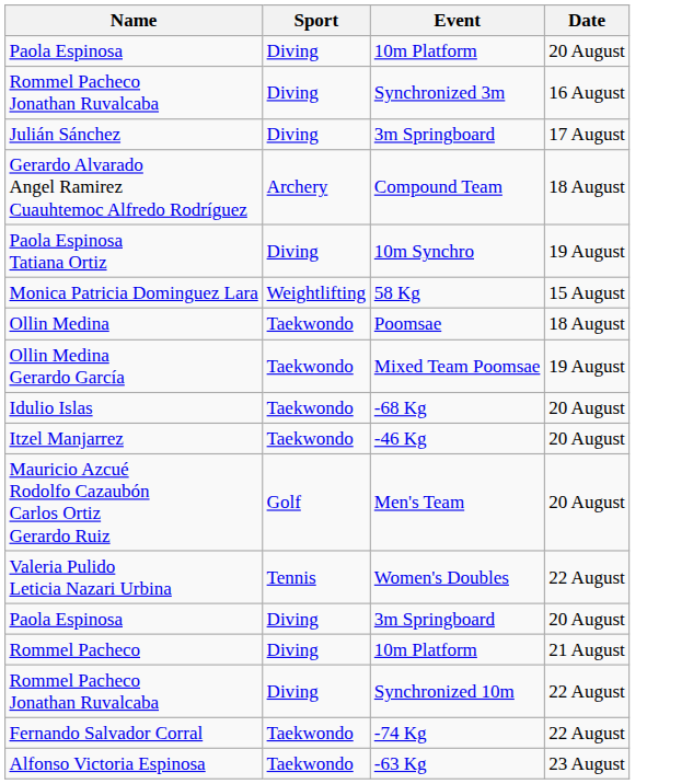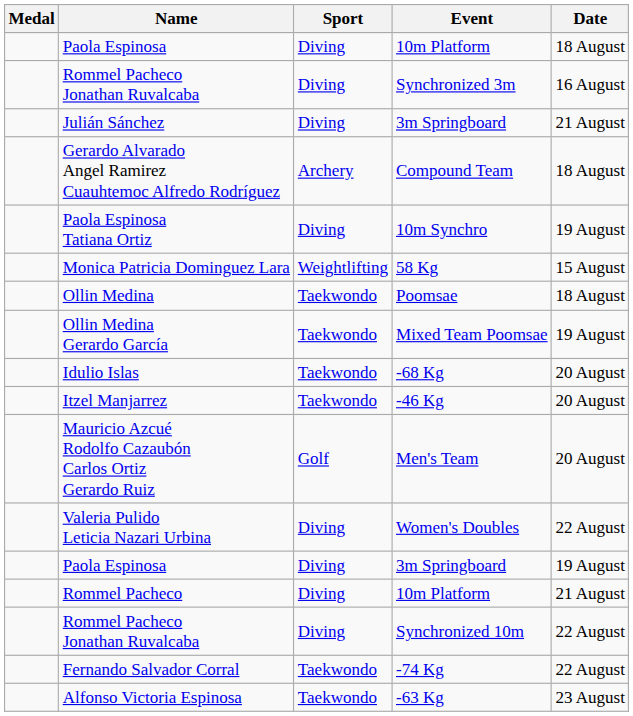+ column: Medal
Paola Espinosa / 10m Platform | Date: 20 August -> 18 August
Julián Sánchez | Date: 17 August -> 21 August
Valeria Pulido Leticia Nazari Urbina | Sport: Tennis -> Diving
Paola Espinosa / 3m Springboard | Date: 20 August -> 19 August
